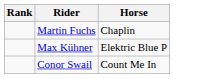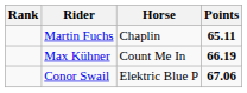+ column: Points | 65.11 | 66.19 | 67.06
Max Kühner | Horse: Elektric Blue P -> Count Me In
Conor Swail | Horse: Count Me In -> Elektric Blue P
